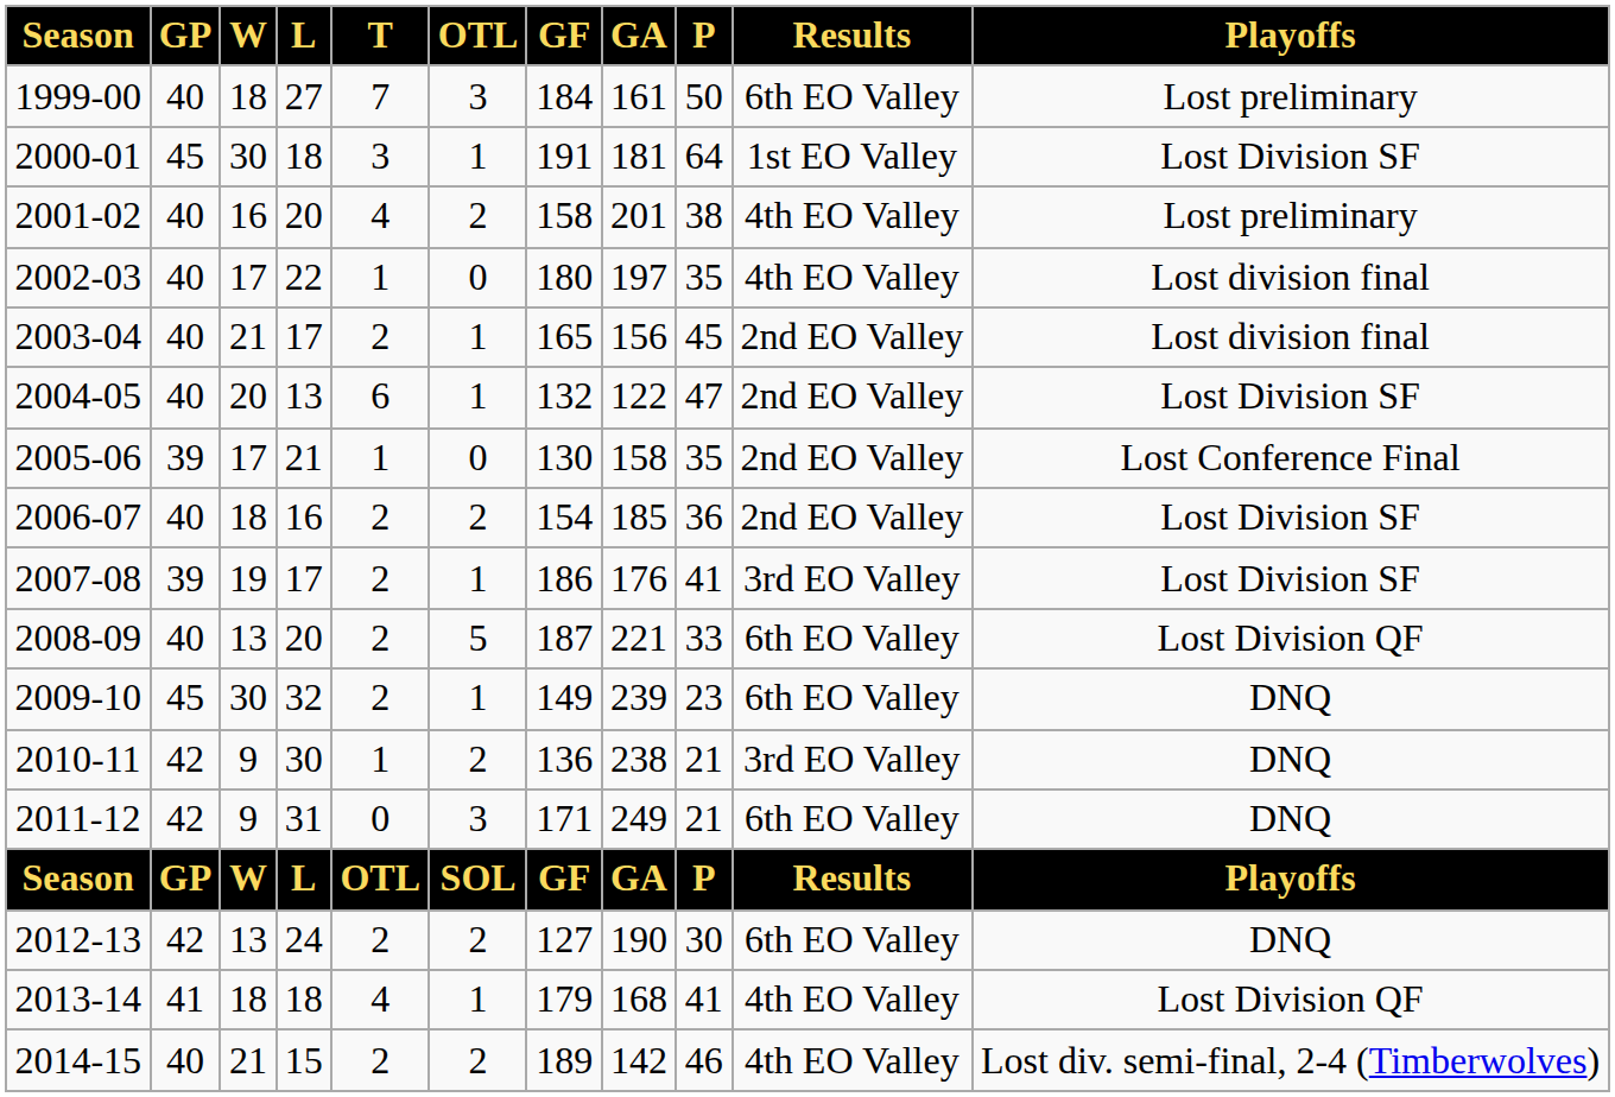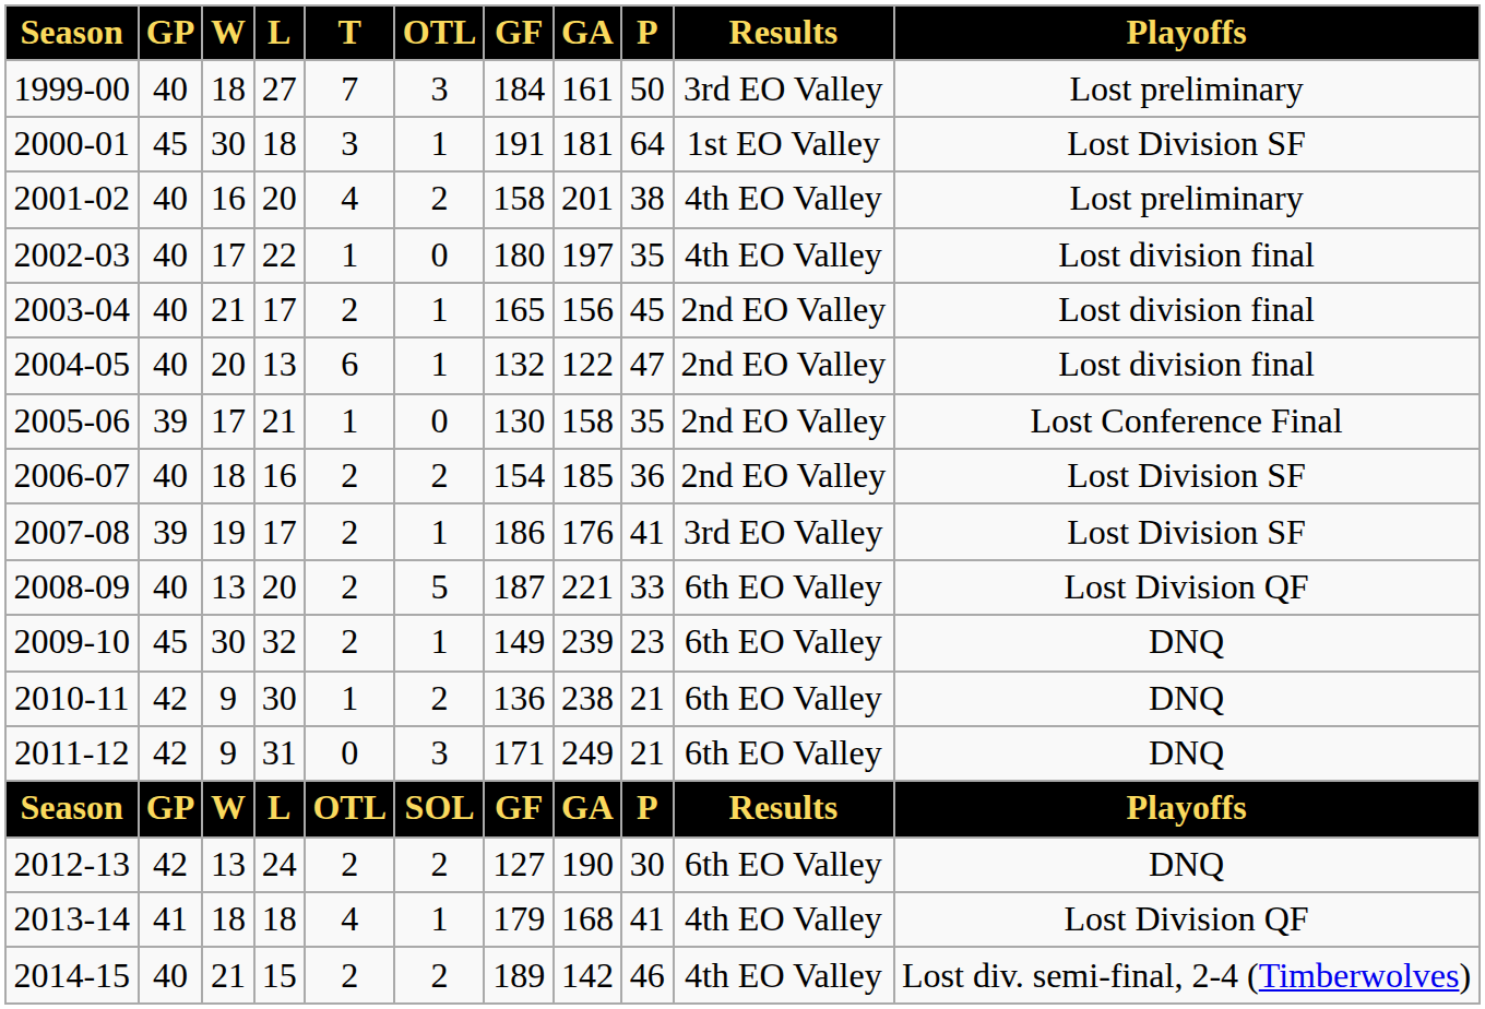1999-00 | Results: 6th EO Valley -> 3rd EO Valley
2004-05 | Playoffs: Lost Division SF -> Lost division final
2010-11 | Results: 3rd EO Valley -> 6th EO Valley
